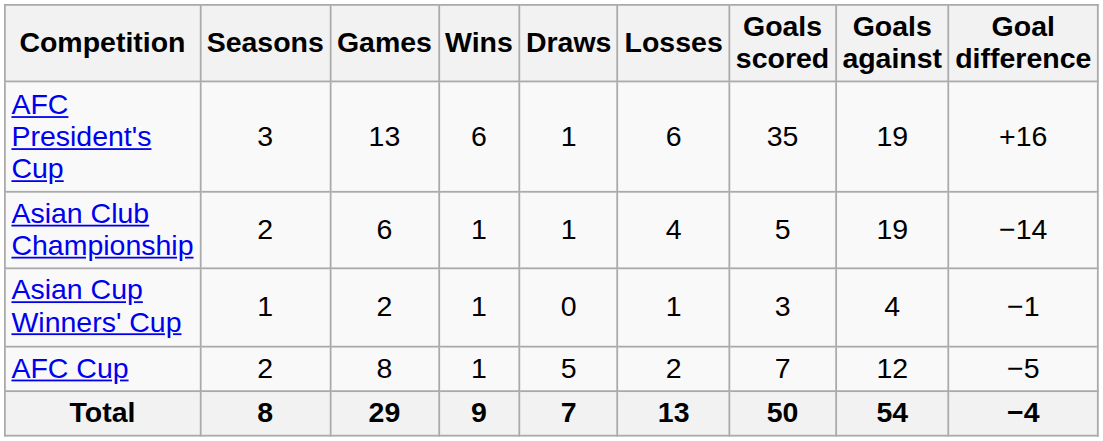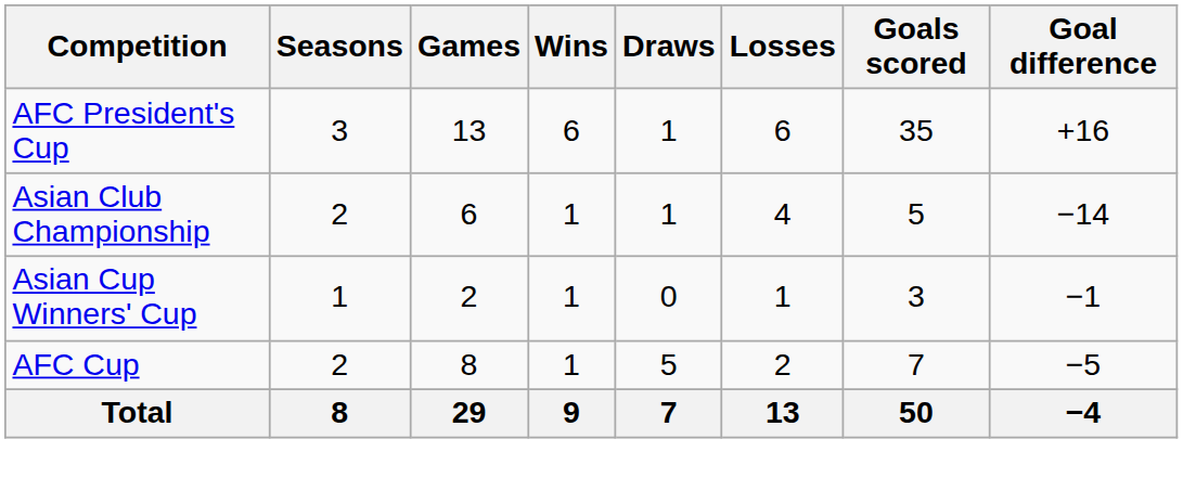- column: Goals against | 19 | 19 | 4 | 12 | 54
